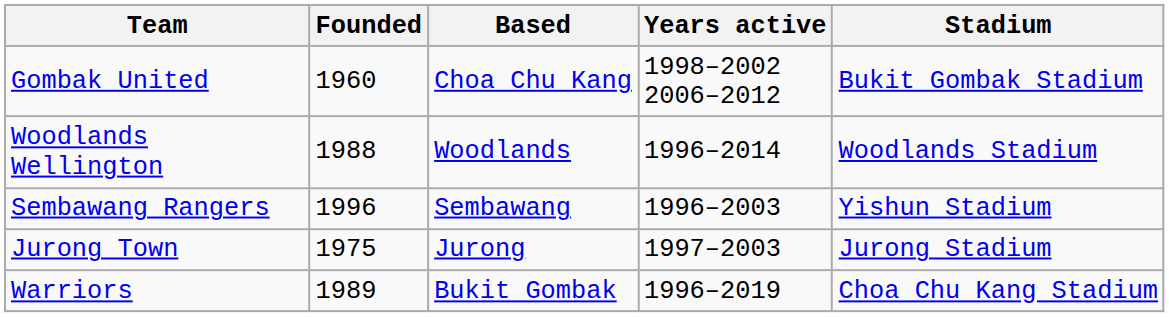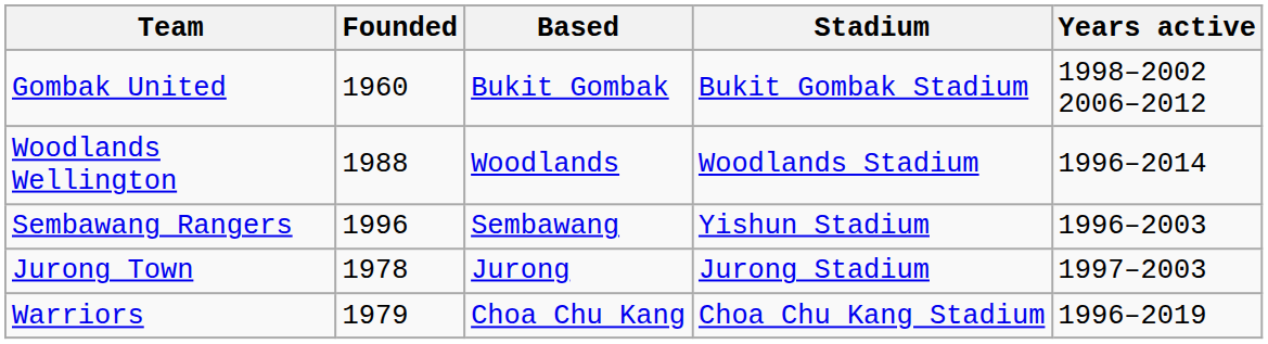columns swapped: Stadium <-> Years active
Gombak United | Based: Choa Chu Kang -> Bukit Gombak
Jurong Town | Founded: 1975 -> 1978
Warriors | Founded: 1989 -> 1979
Warriors | Based: Bukit Gombak -> Choa Chu Kang
